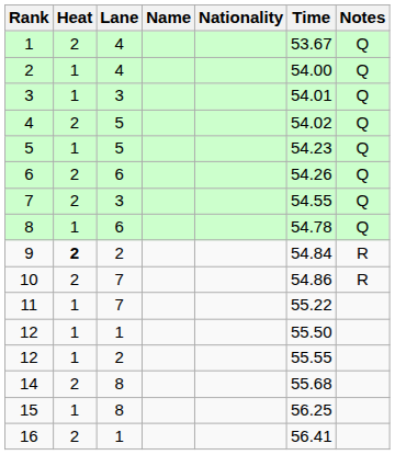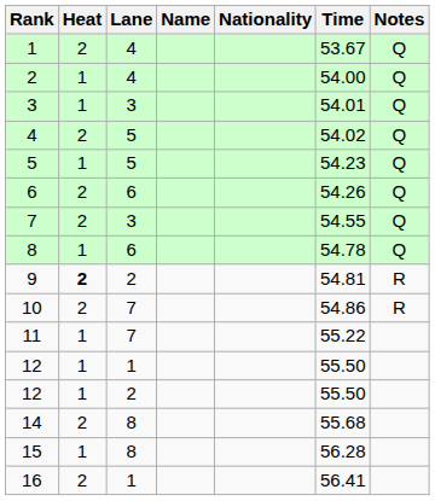9 | Time: 54.84 -> 54.81
12 / 2 | Time: 55.55 -> 55.50
15 | Time: 56.25 -> 56.28
